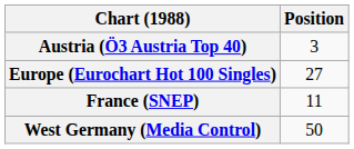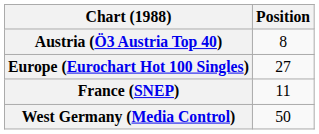Austria (Ö3 Austria Top 40) | Position: 3 -> 8
